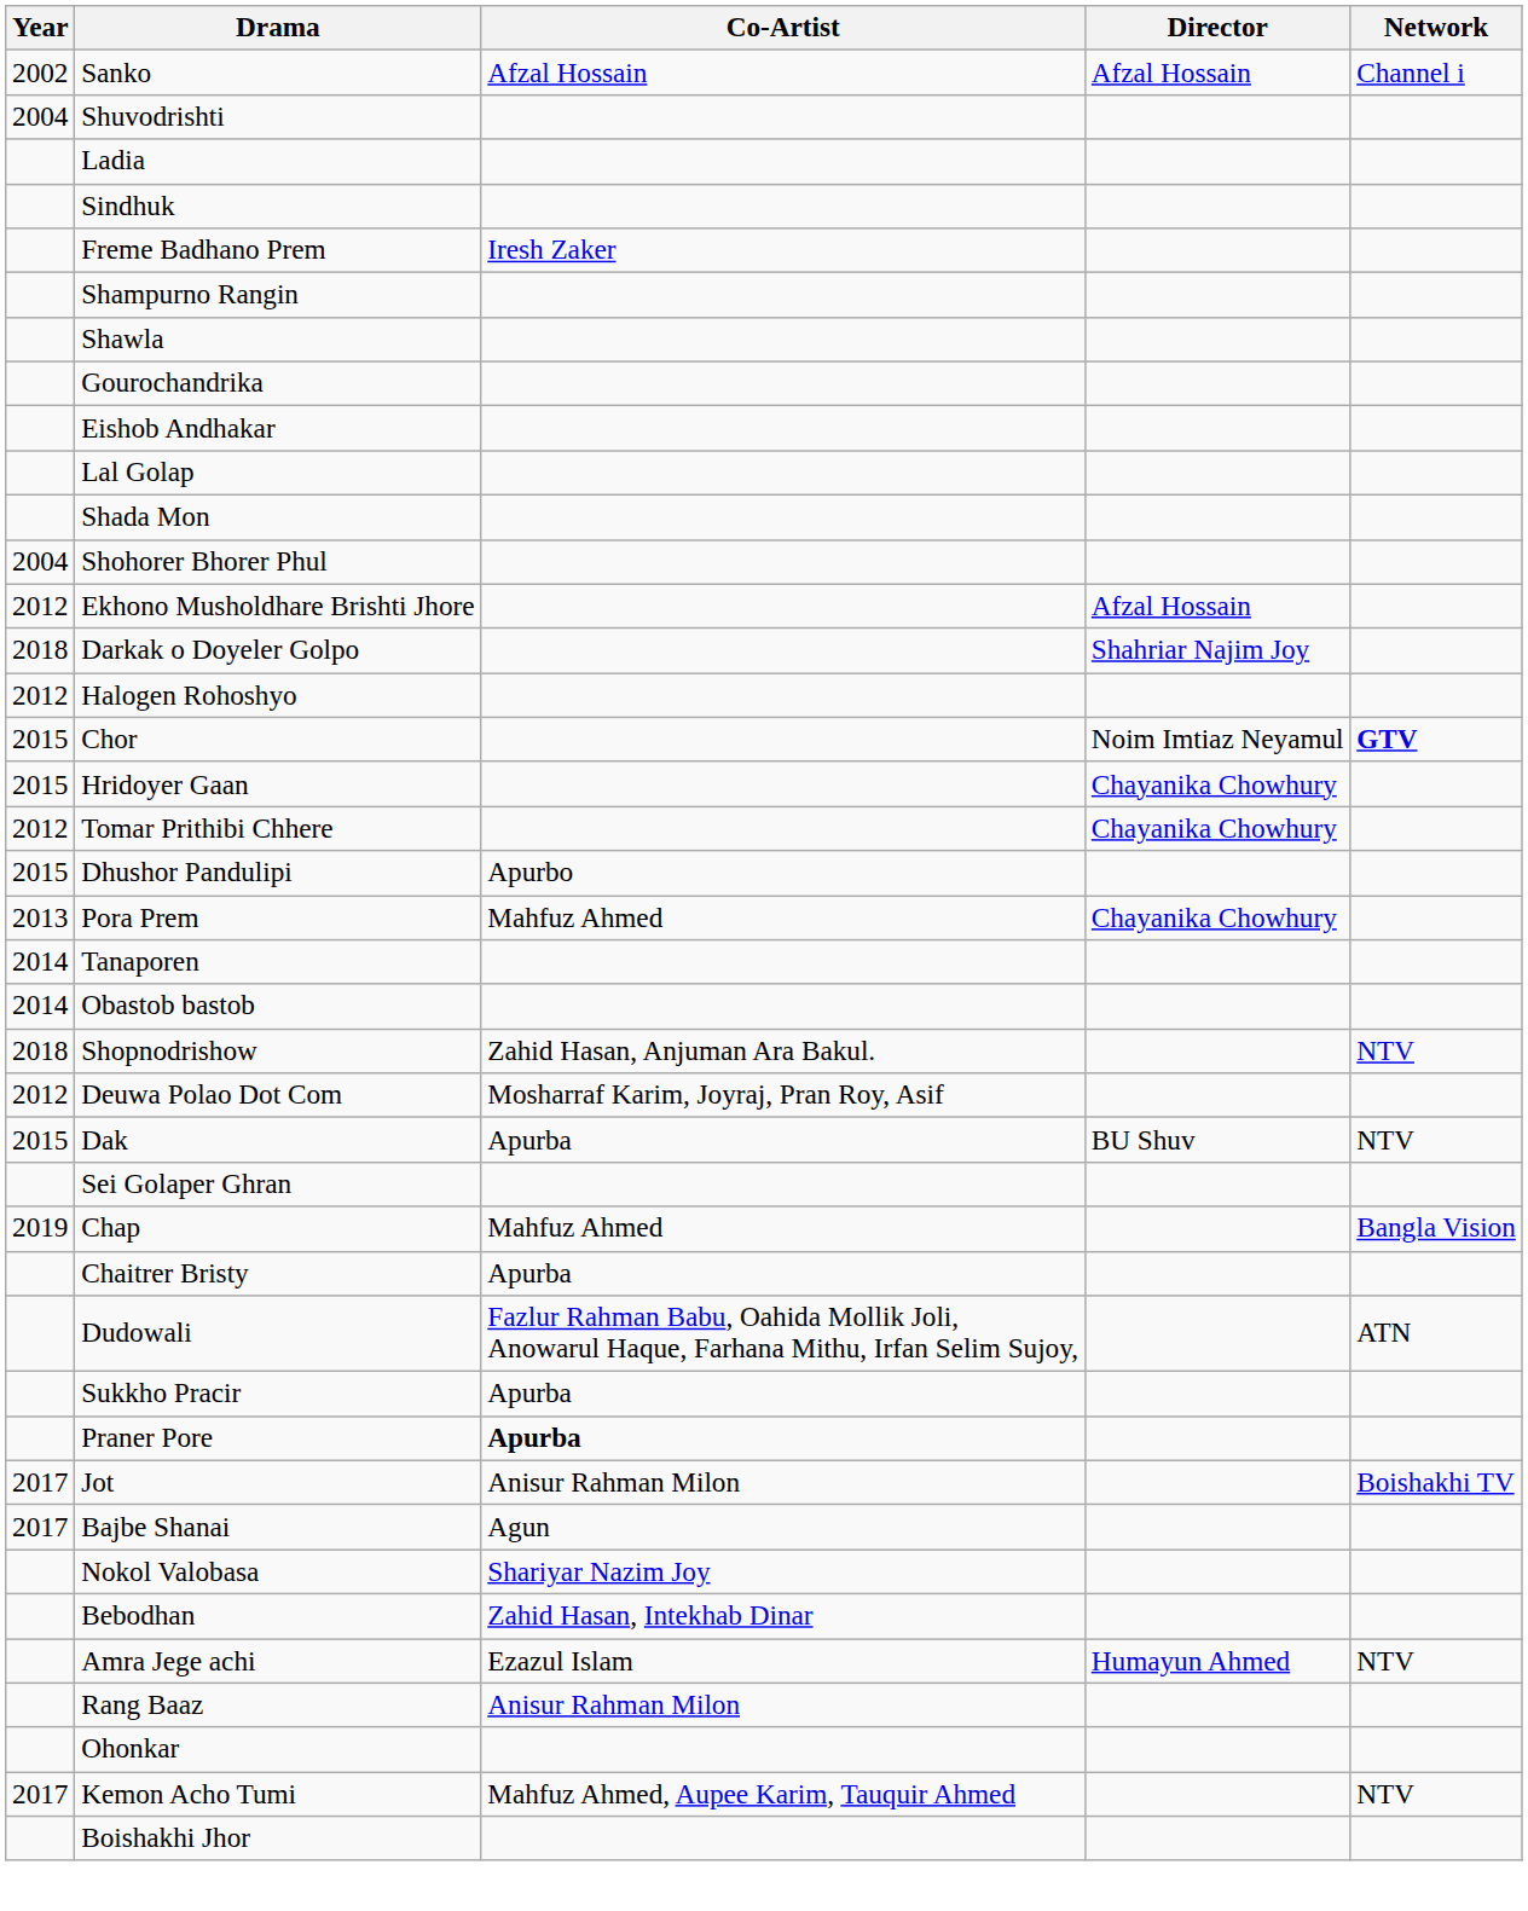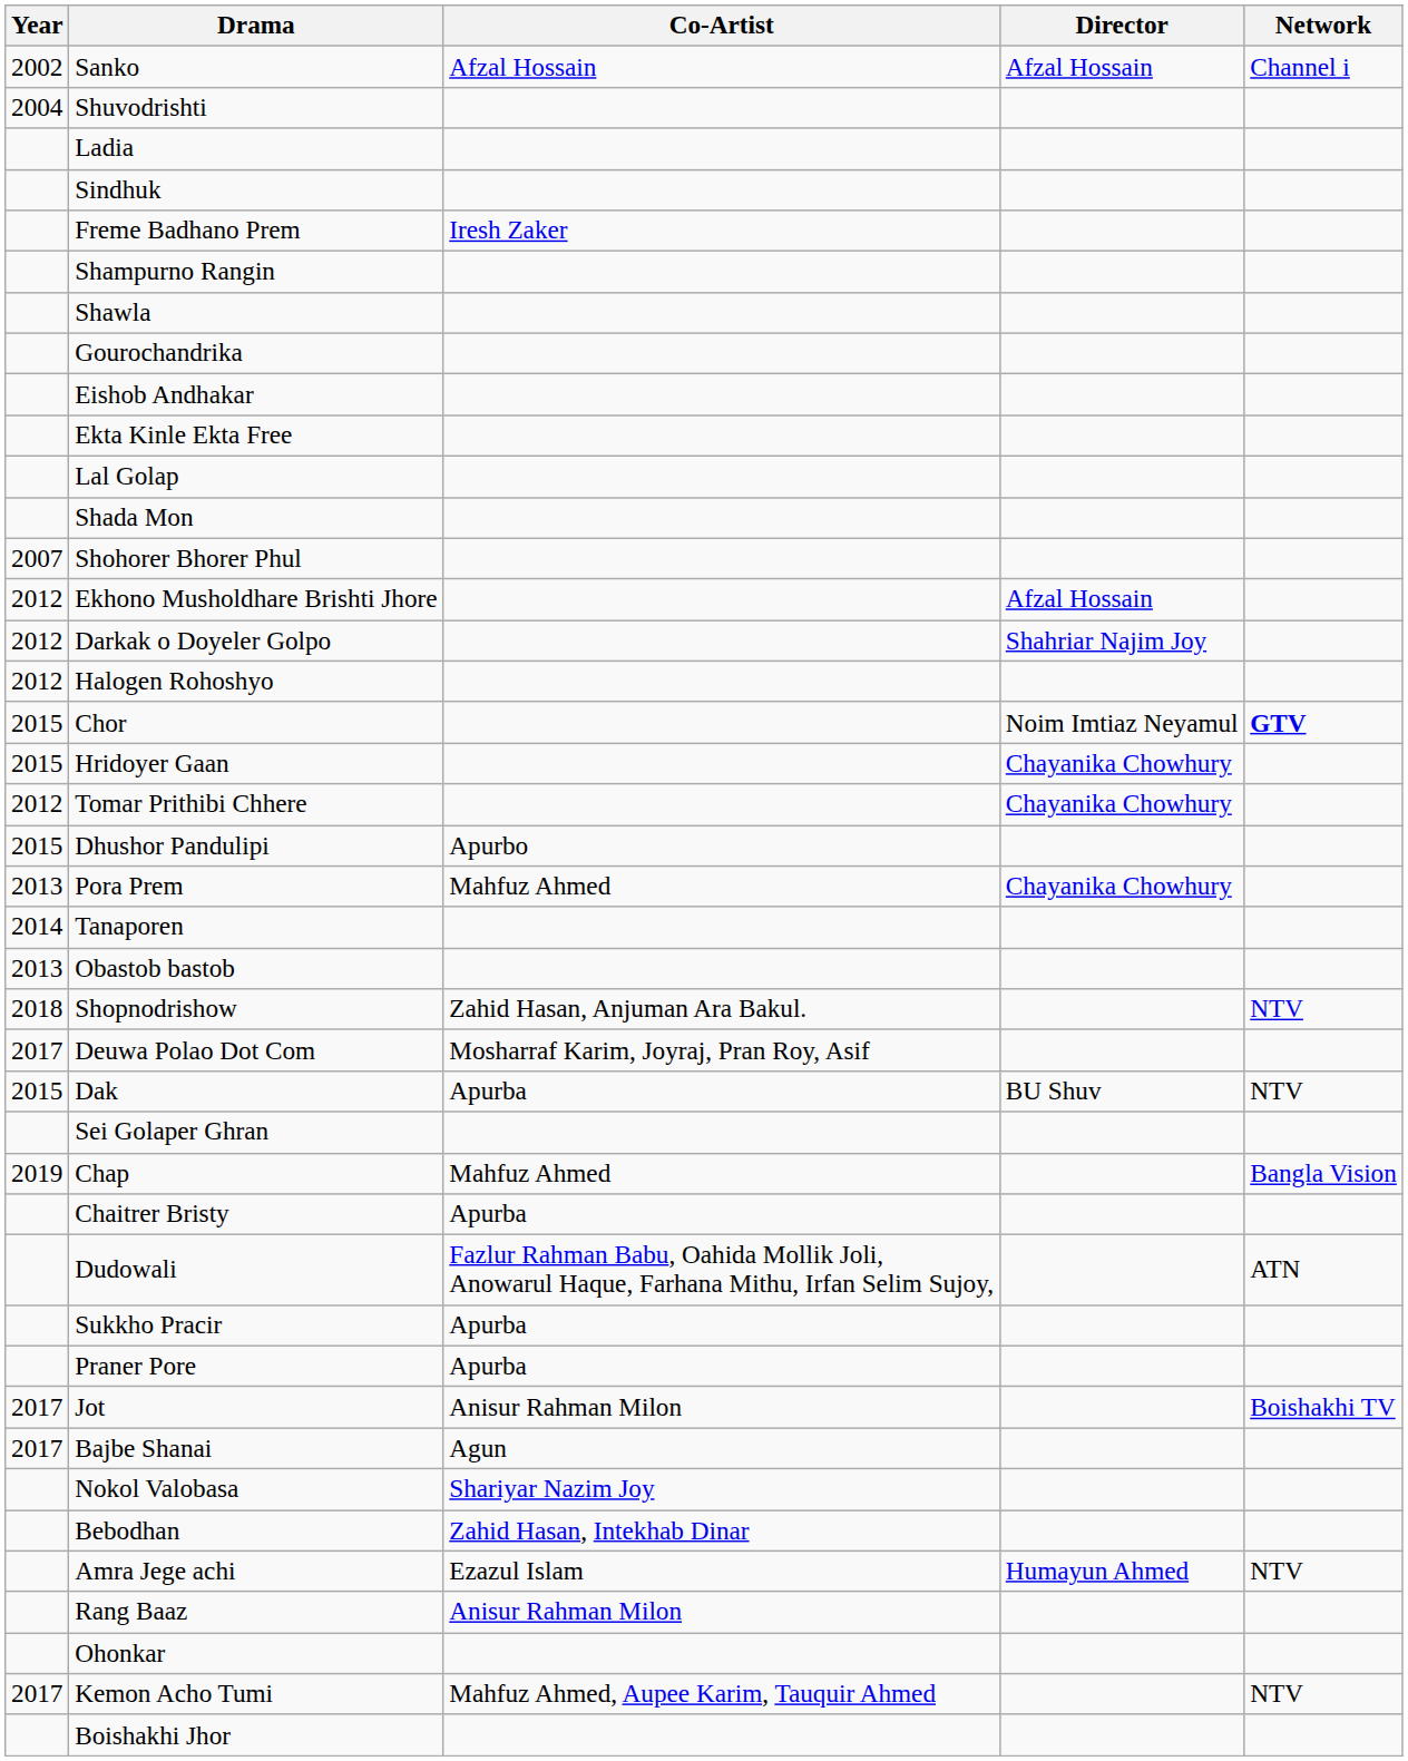+ row: Ekta Kinle Ekta Free
Shohorer Bhorer Phul | Year: 2004 -> 2007
Darkak o Doyeler Golpo | Year: 2018 -> 2012
Obastob bastob | Year: 2014 -> 2013
Deuwa Polao Dot Com | Year: 2012 -> 2017
Praner Pore | Co-Artist: bold -> normal
